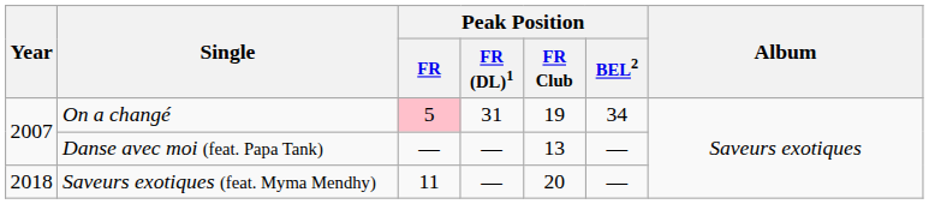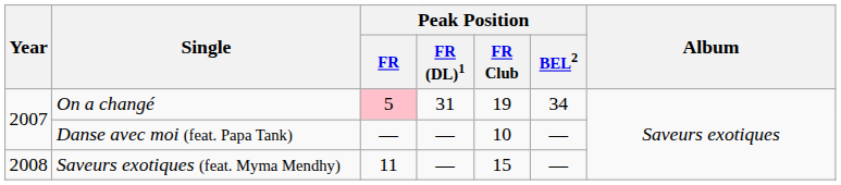Danse avec moi (feat. Papa Tank) | Peak Position / FR Club: 13 -> 10
Saveurs exotiques (feat. Myma Mendhy) | Year: 2018 -> 2008
Saveurs exotiques (feat. Myma Mendhy) | Peak Position / FR Club: 20 -> 15
